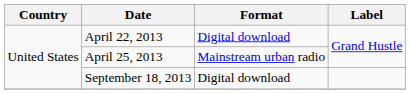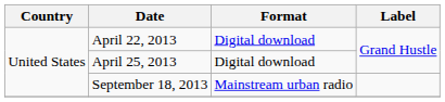April 25, 2013 | Format: Mainstream urban radio -> Digital download
September 18, 2013 | Format: Digital download -> Mainstream urban radio
